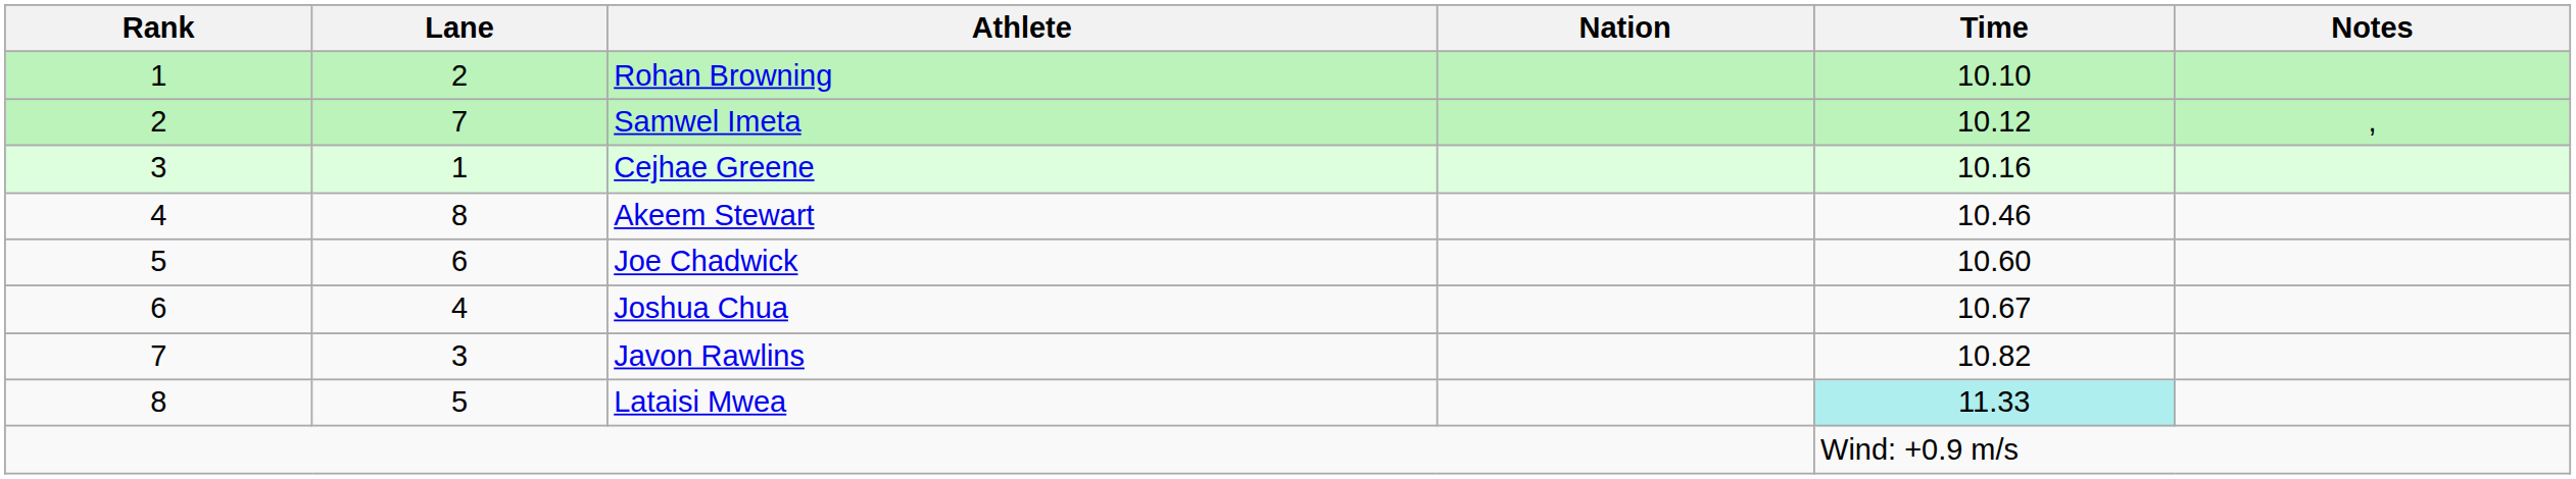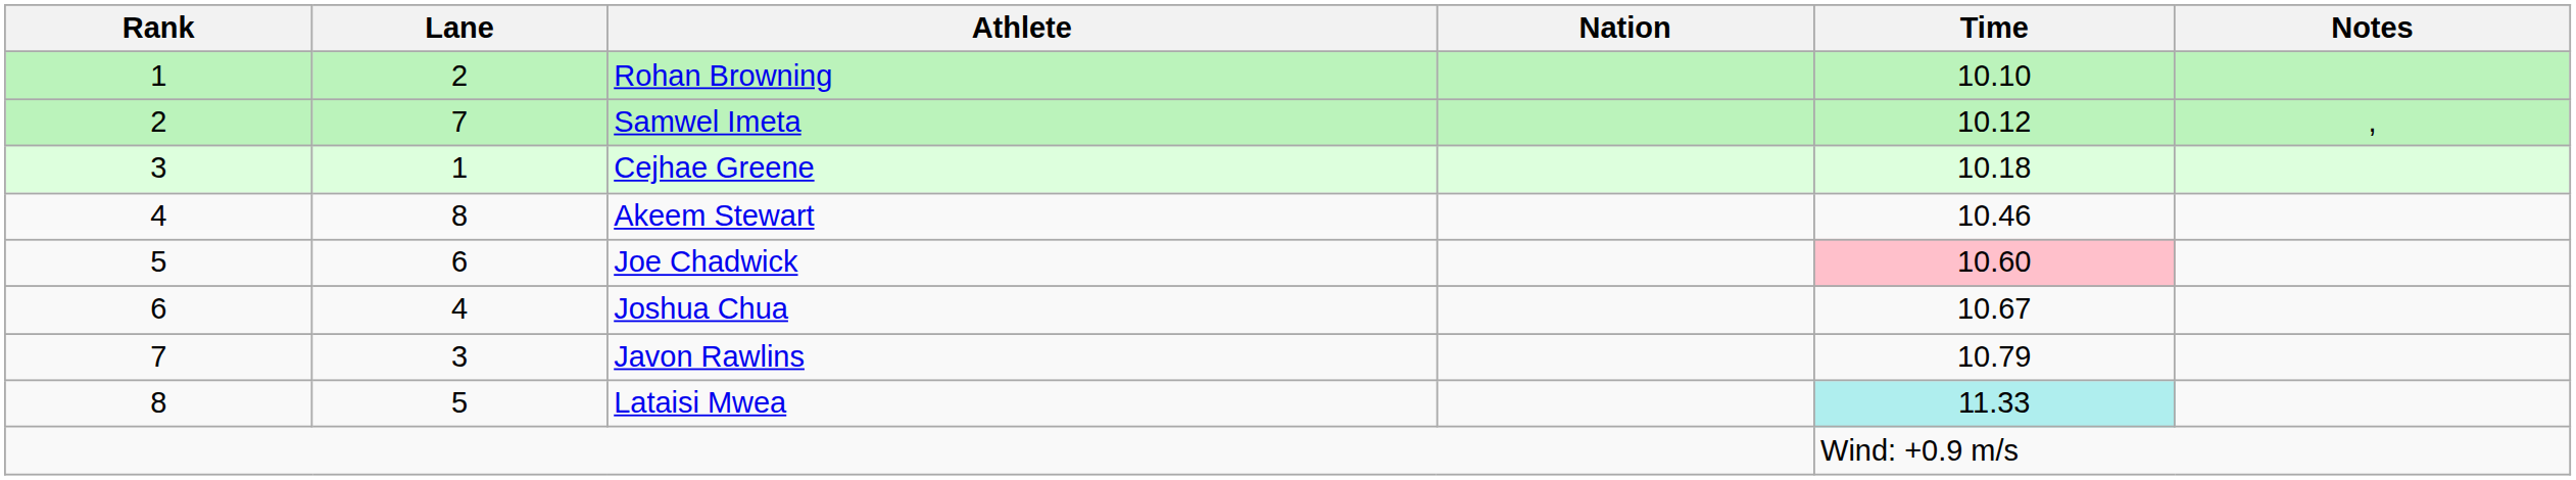Cejhae Greene | Time: 10.16 -> 10.18
Joe Chadwick | Time: no background -> pink background
Javon Rawlins | Time: 10.82 -> 10.79
